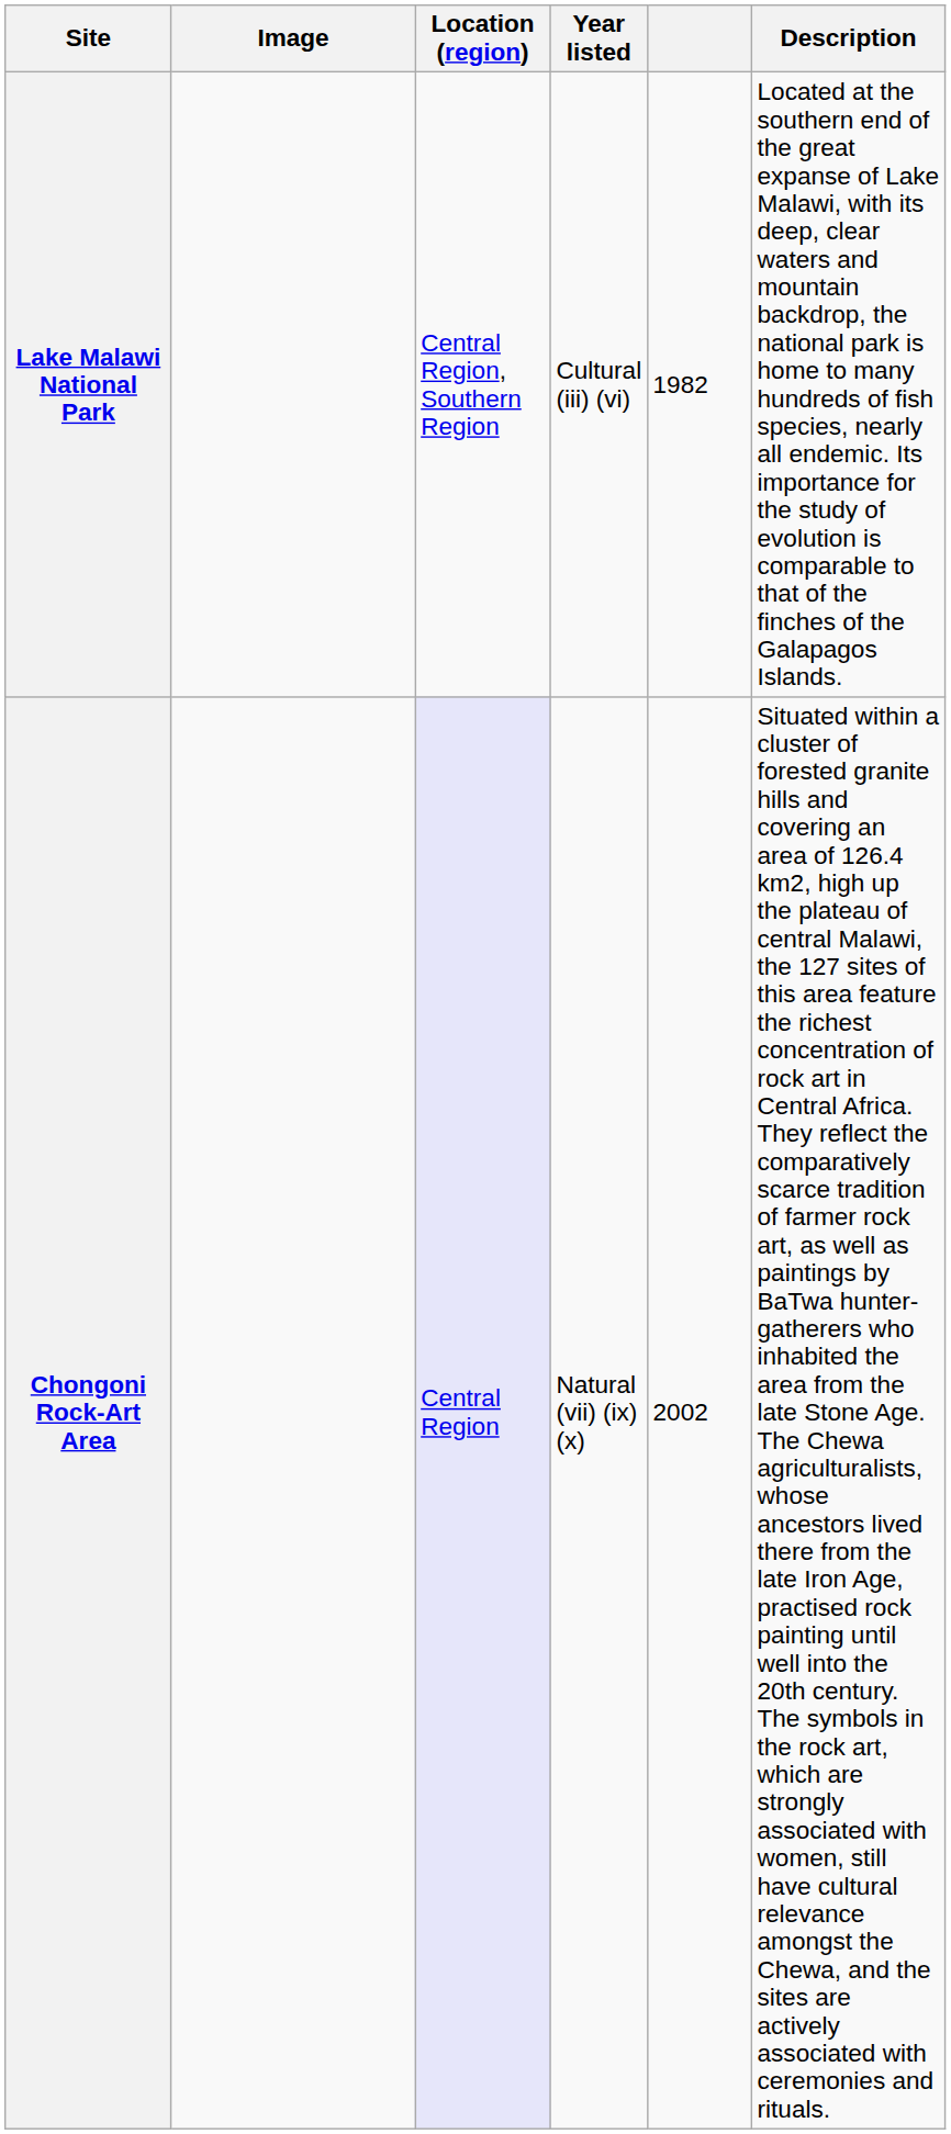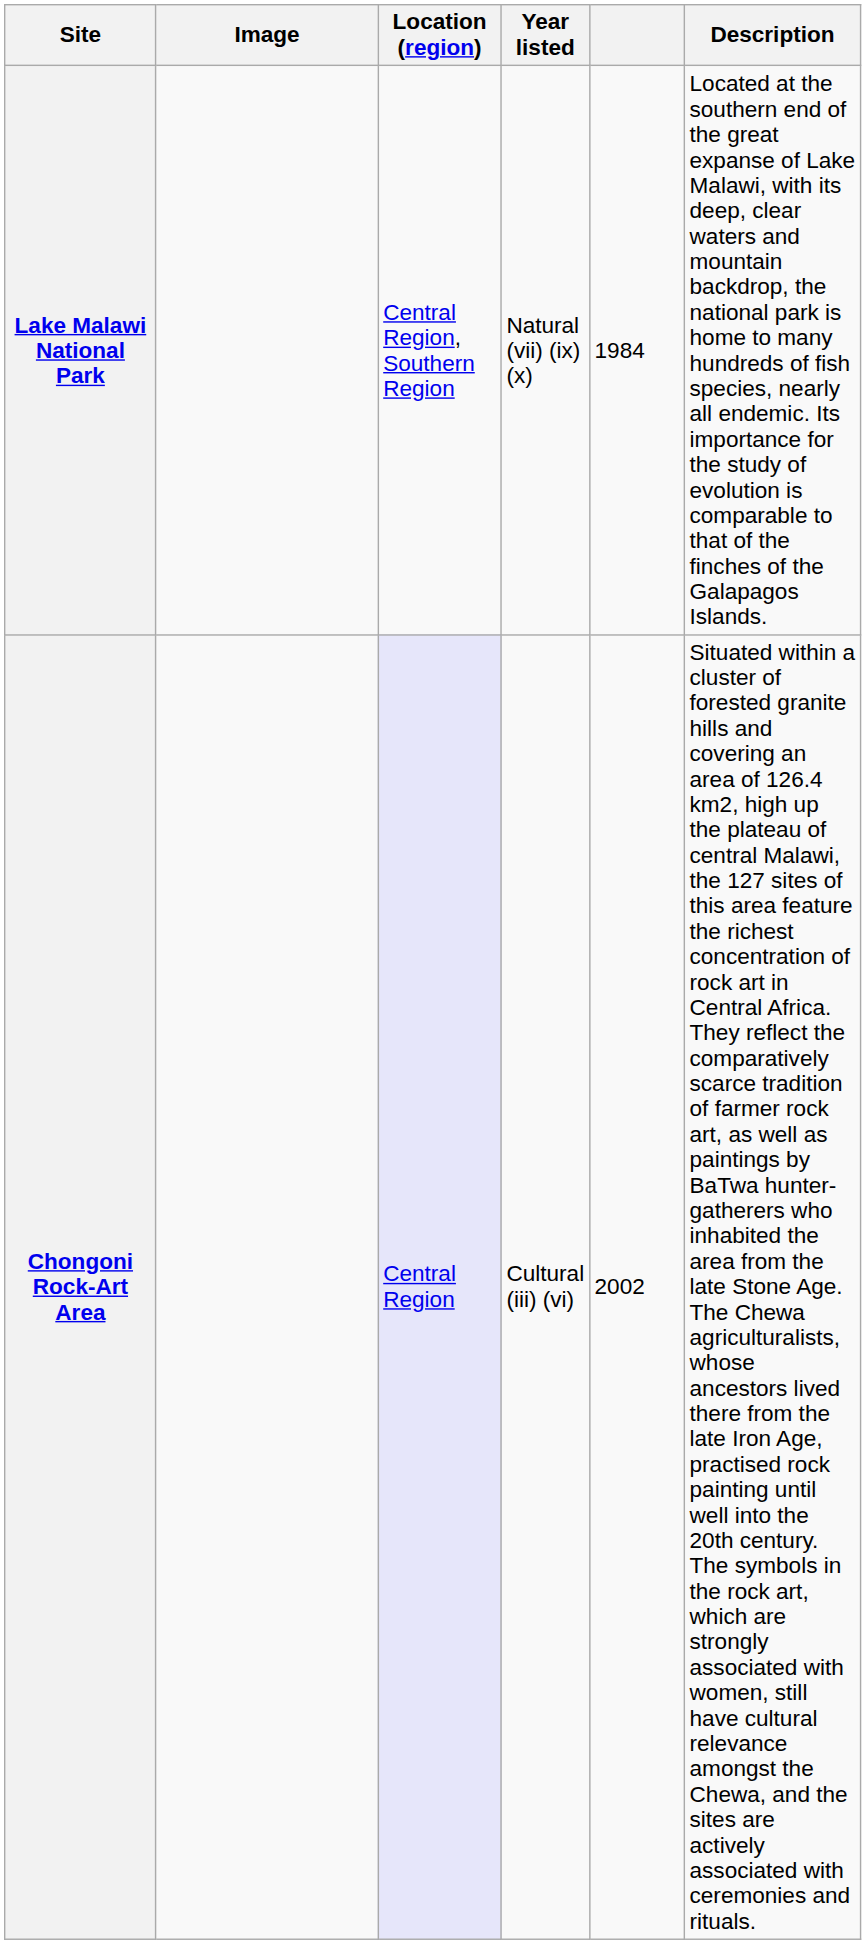Lake Malawi National Park | Year listed: Cultural (iii) (vi) -> Natural (vii) (ix) (x)
Lake Malawi National Park | column 5: 1982 -> 1984
Chongoni Rock-Art Area | Year listed: Natural (vii) (ix) (x) -> Cultural (iii) (vi)
